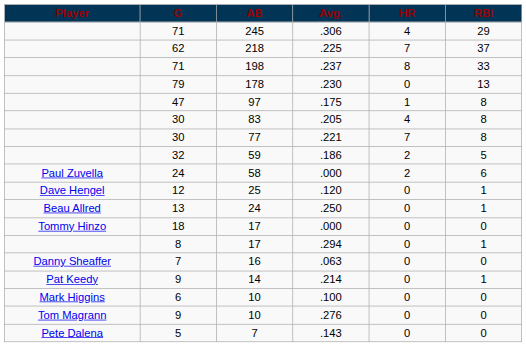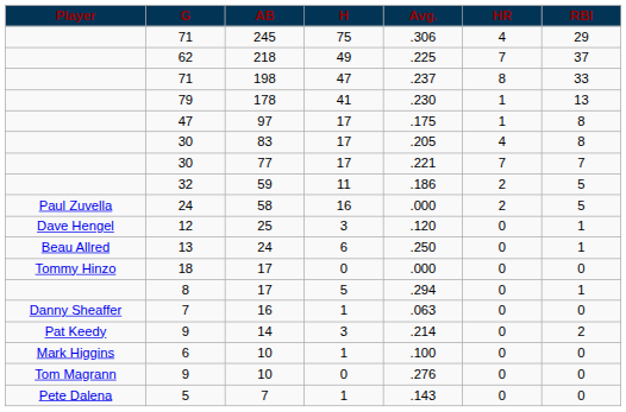+ column: H | 75 | 49 | 47 | 41 | 17 | 17 | 17 | 11 | 16 | 3 | 6 | 0 | 5 | 1 | 3 | 1 | 0 | 1
178 | HR: 0 -> 1
77 | RBI: 8 -> 7
58 | RBI: 6 -> 5
14 | RBI: 1 -> 2
